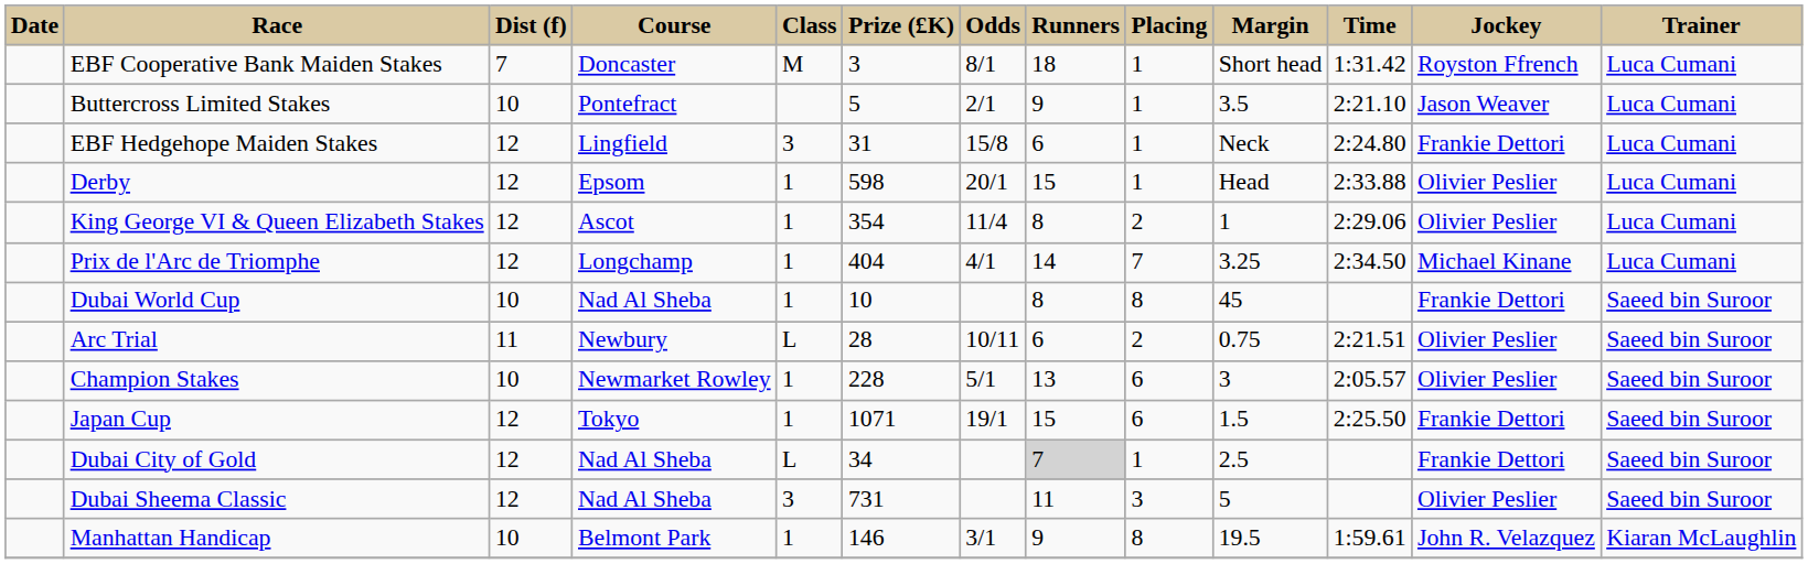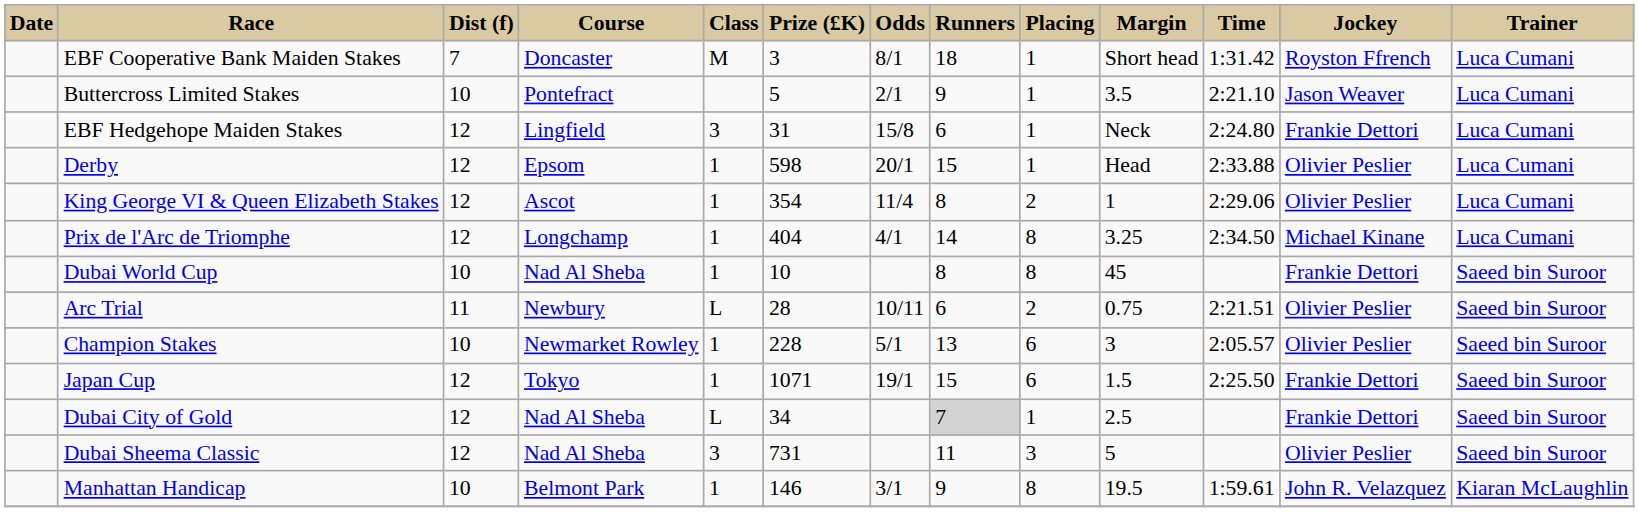Prix de l'Arc de Triomphe | Placing: 7 -> 8
